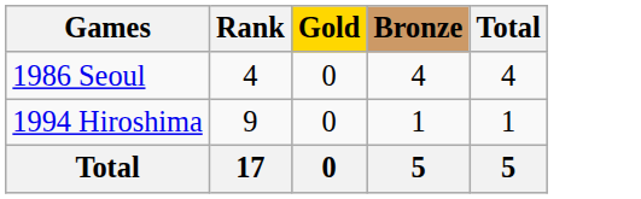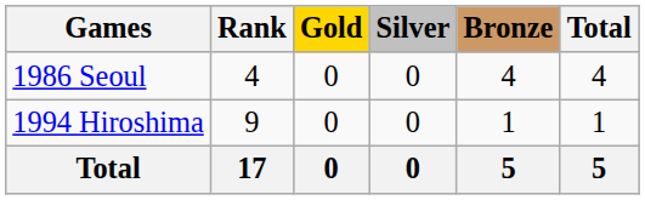+ column: Silver | 0 | 0 | 0
